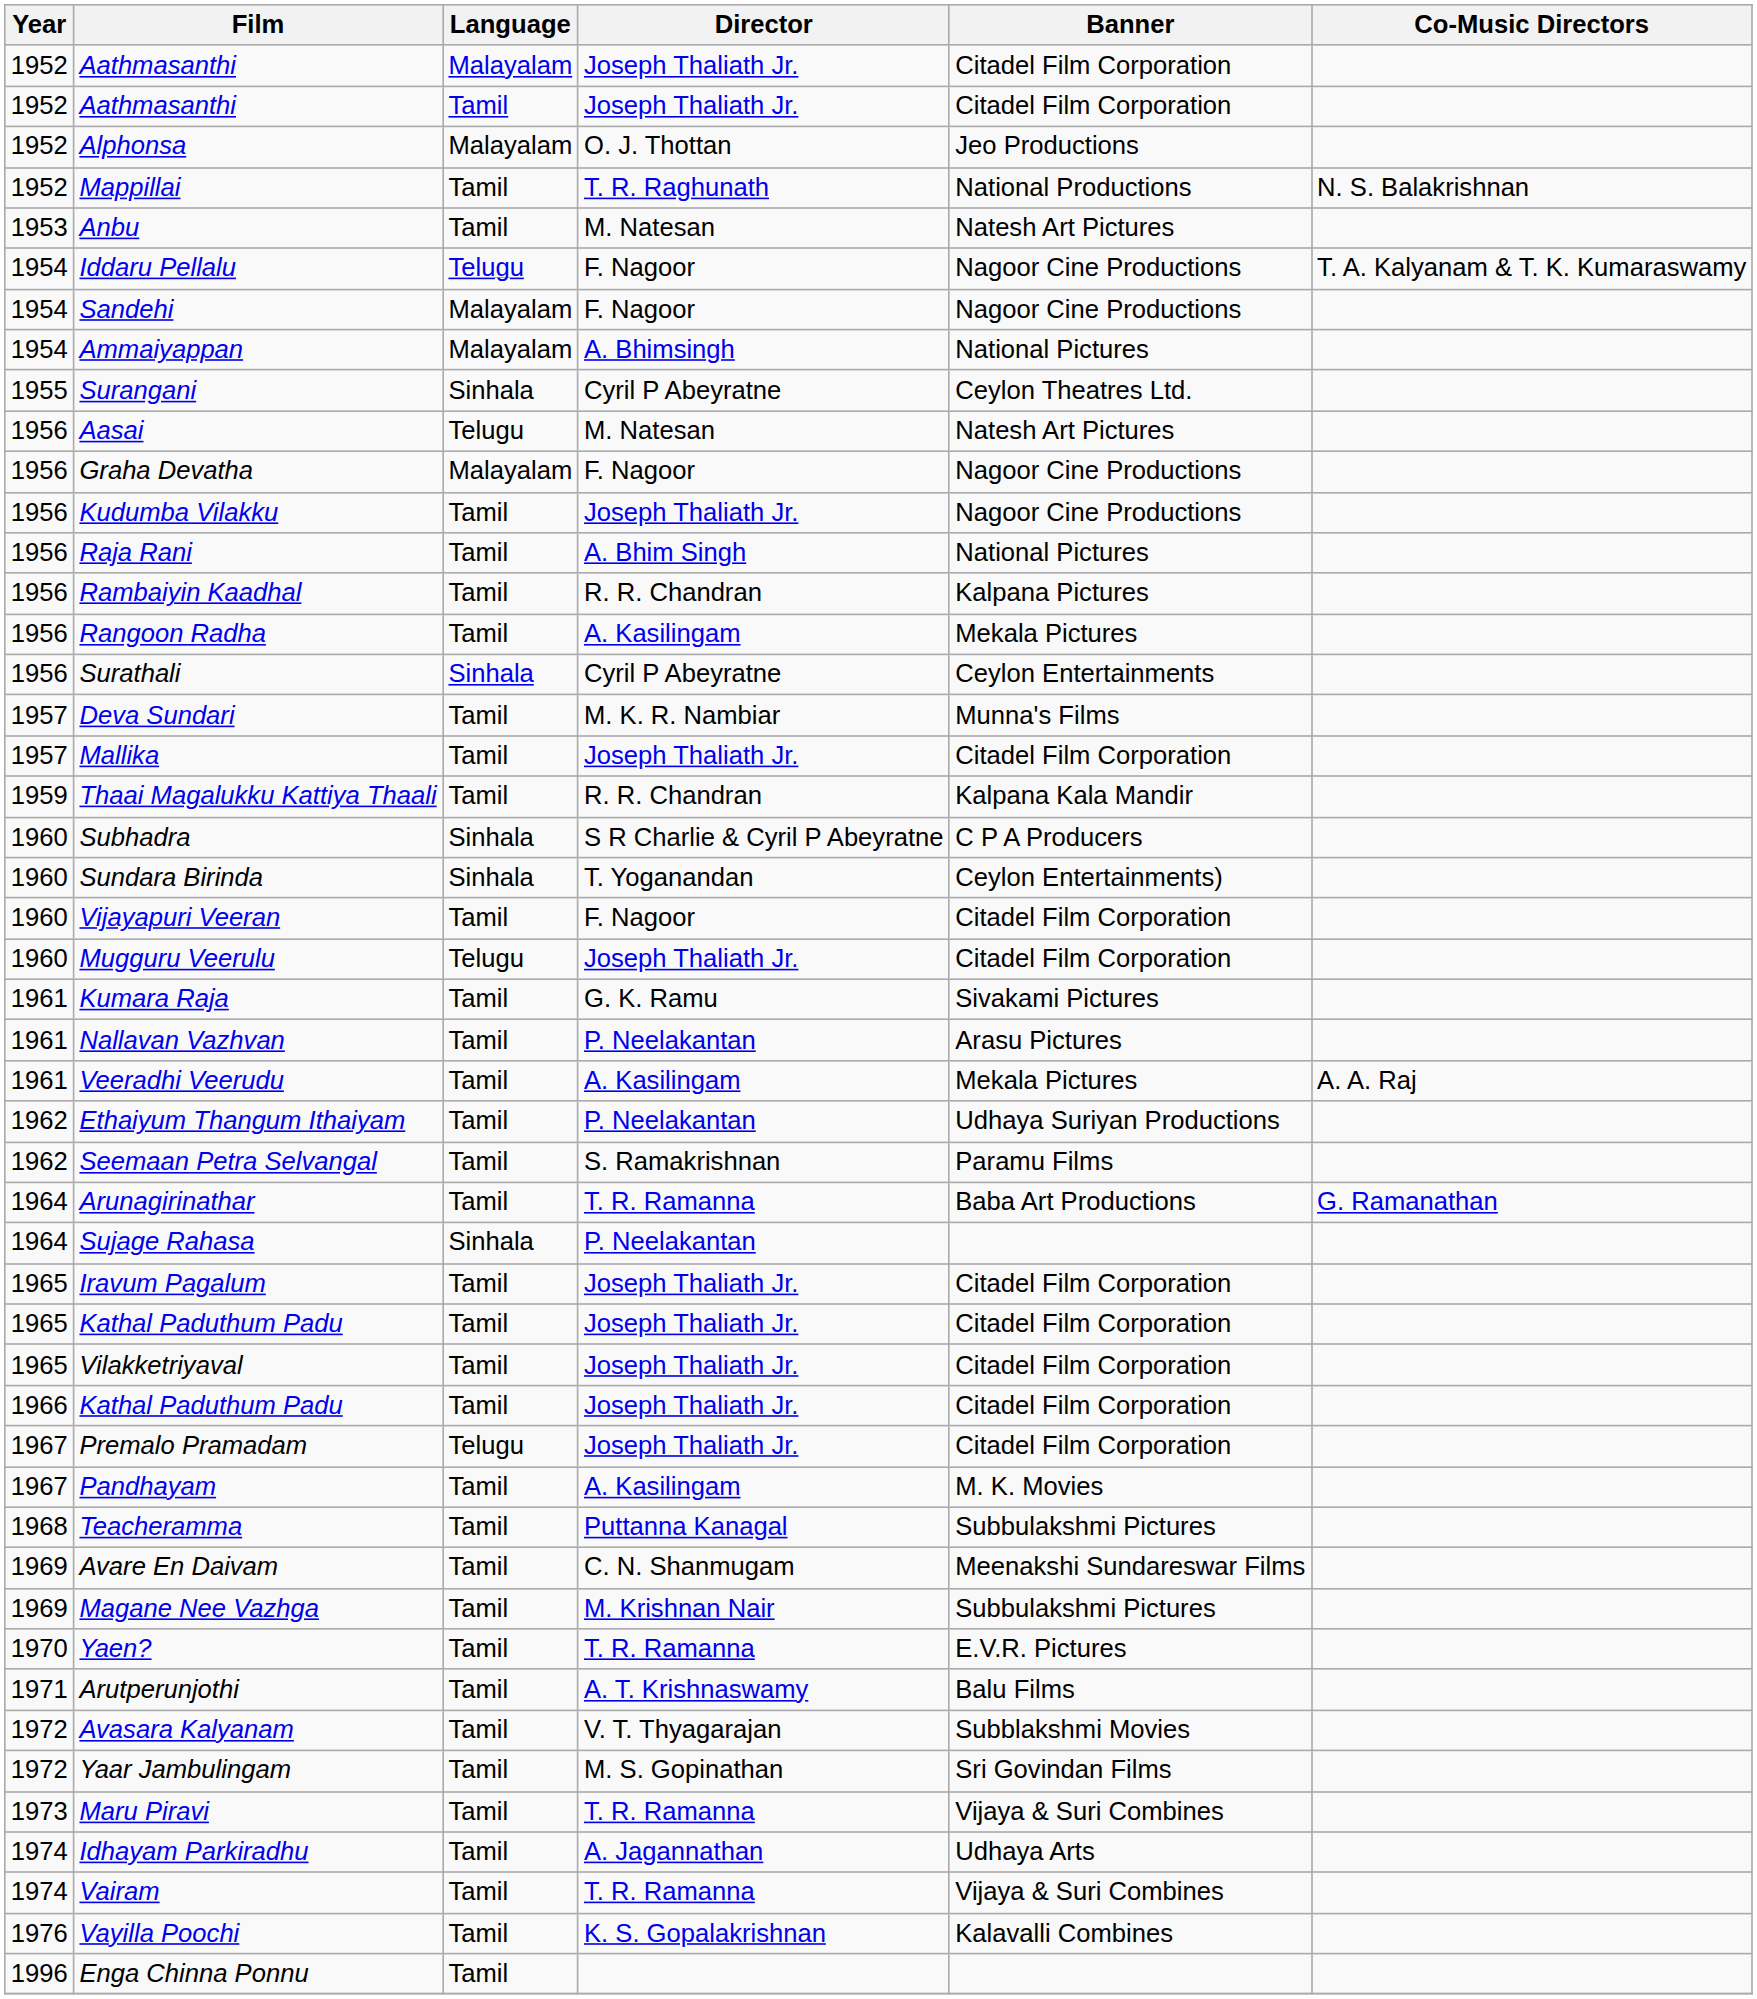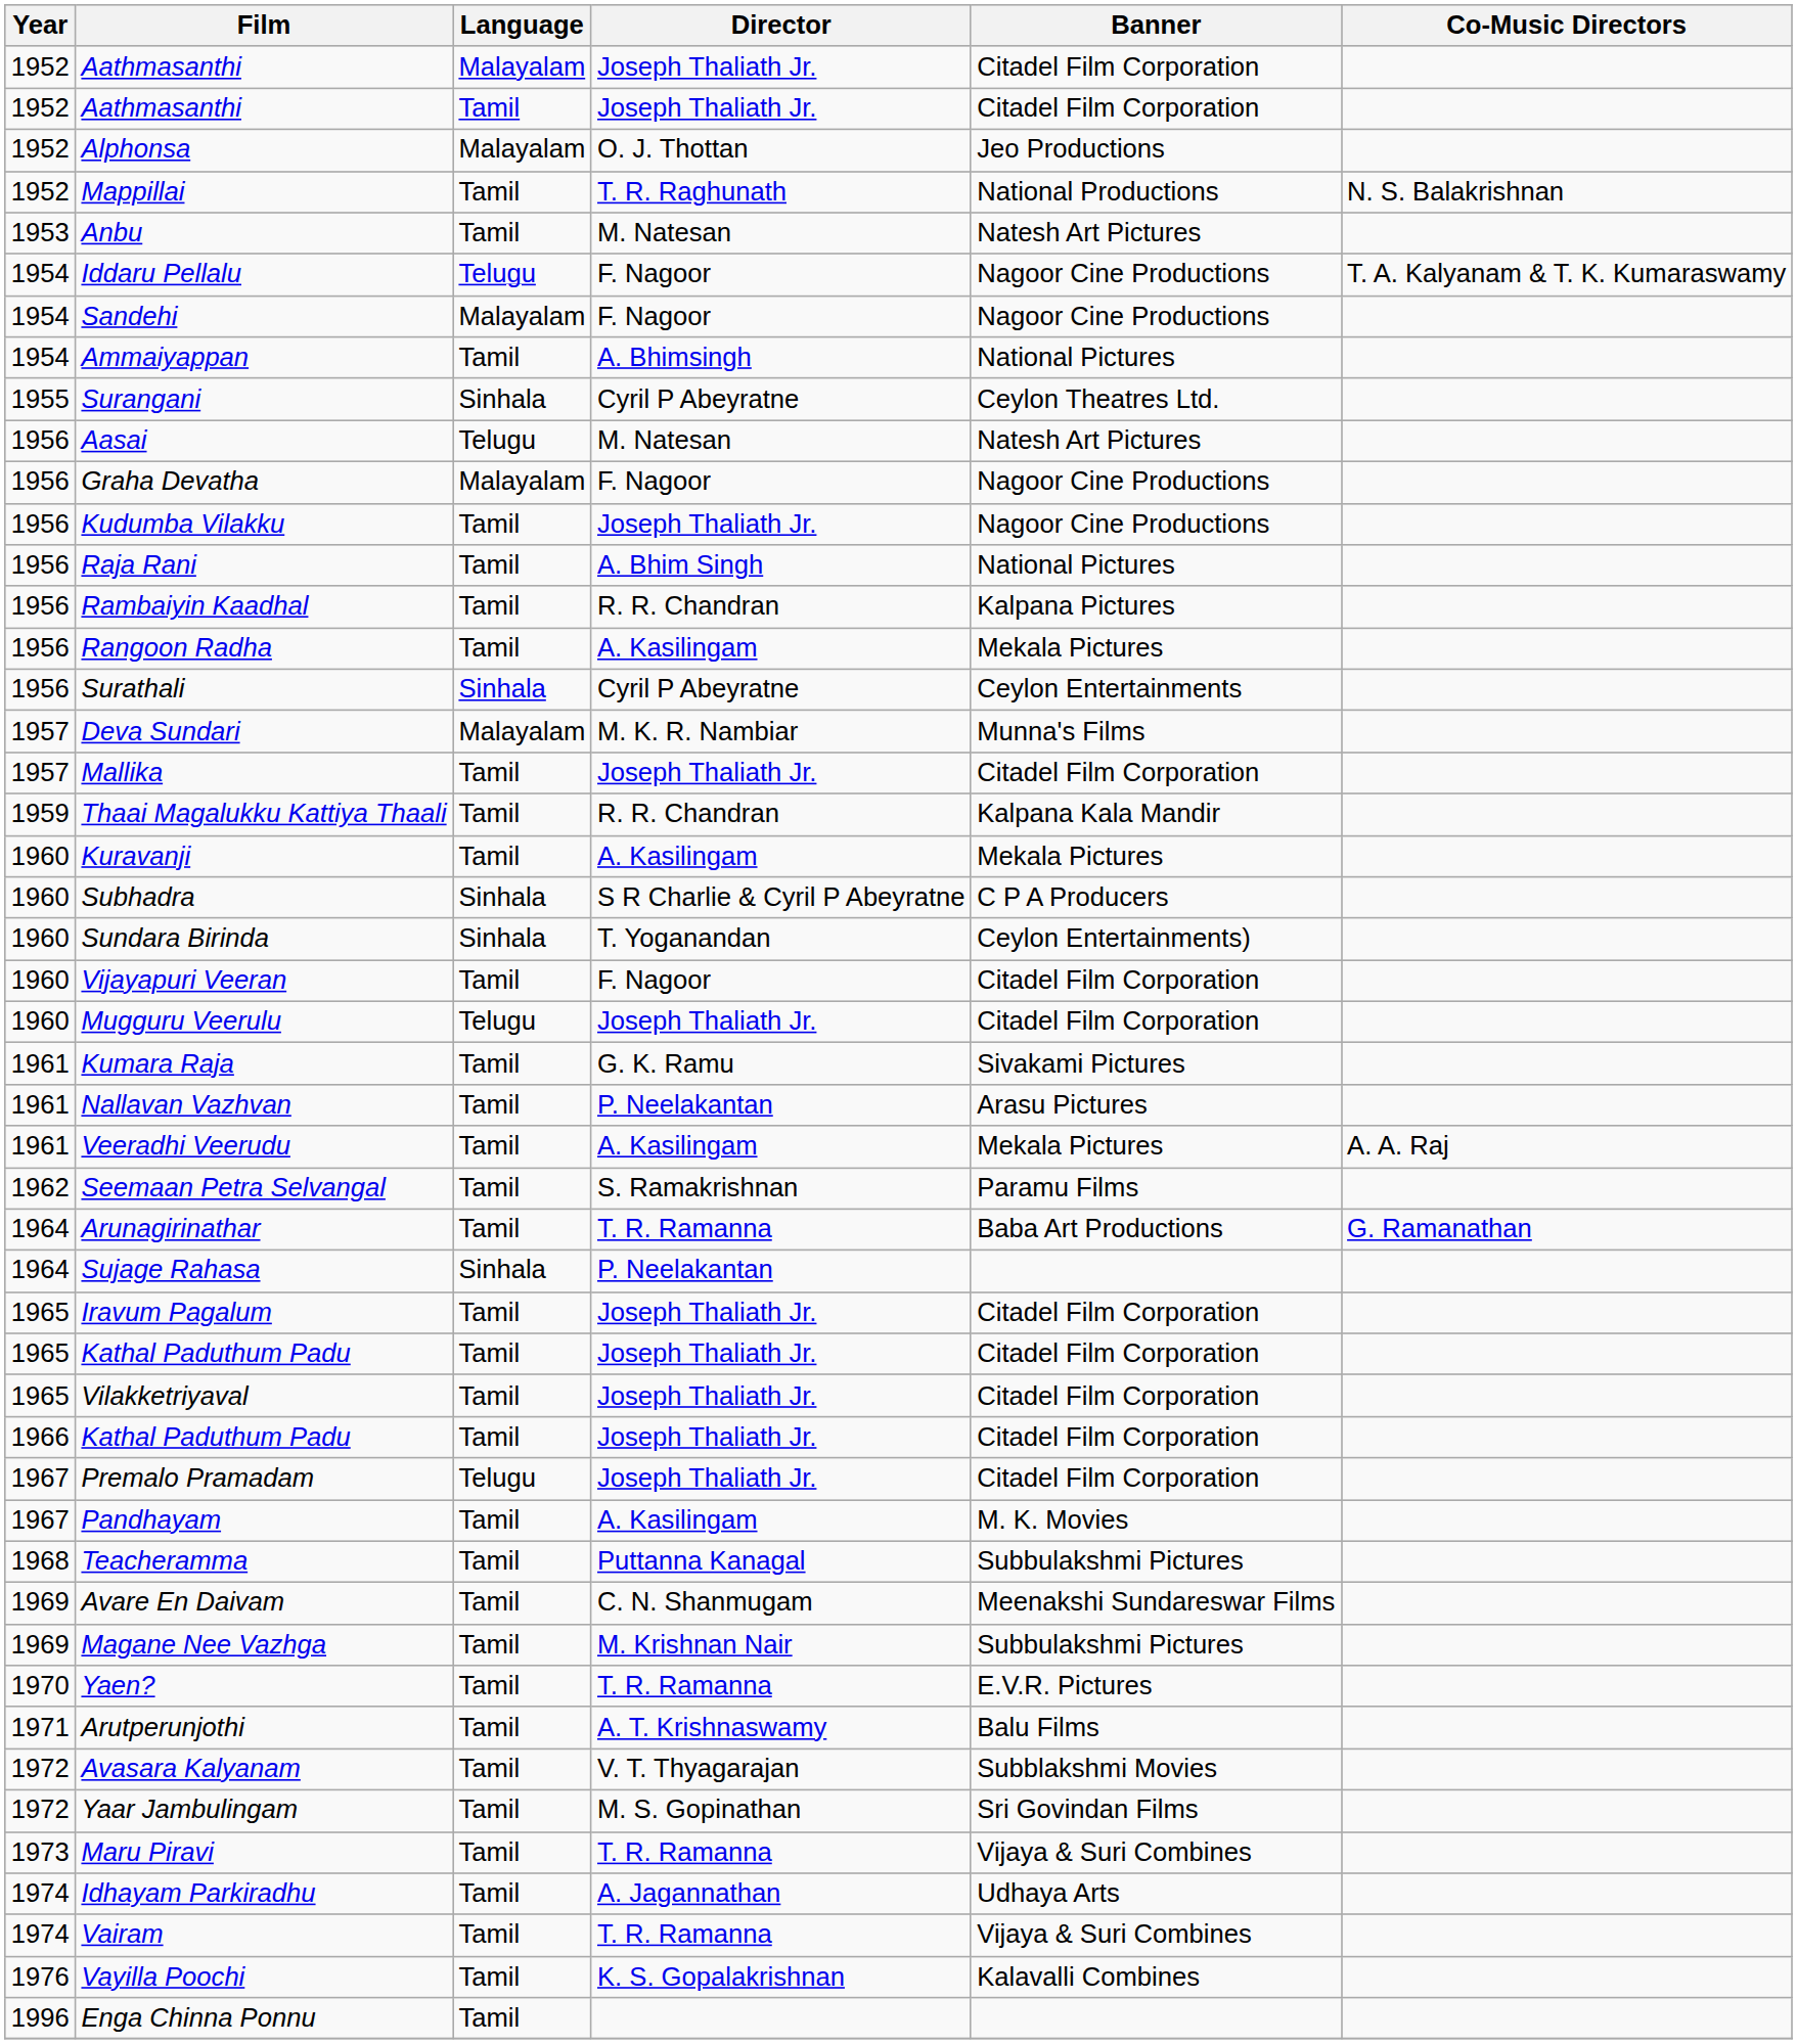Ammaiyappan | Language: Malayalam -> Tamil
Deva Sundari | Language: Tamil -> Malayalam
+ row: 1960 | Kuravanji | Tamil | A. Kasilingam | Mekala Pictures
- row: 1962 | Ethaiyum Thangum Ithaiyam | Tamil | P. Neelakantan | Udhaya Suriyan Productions
